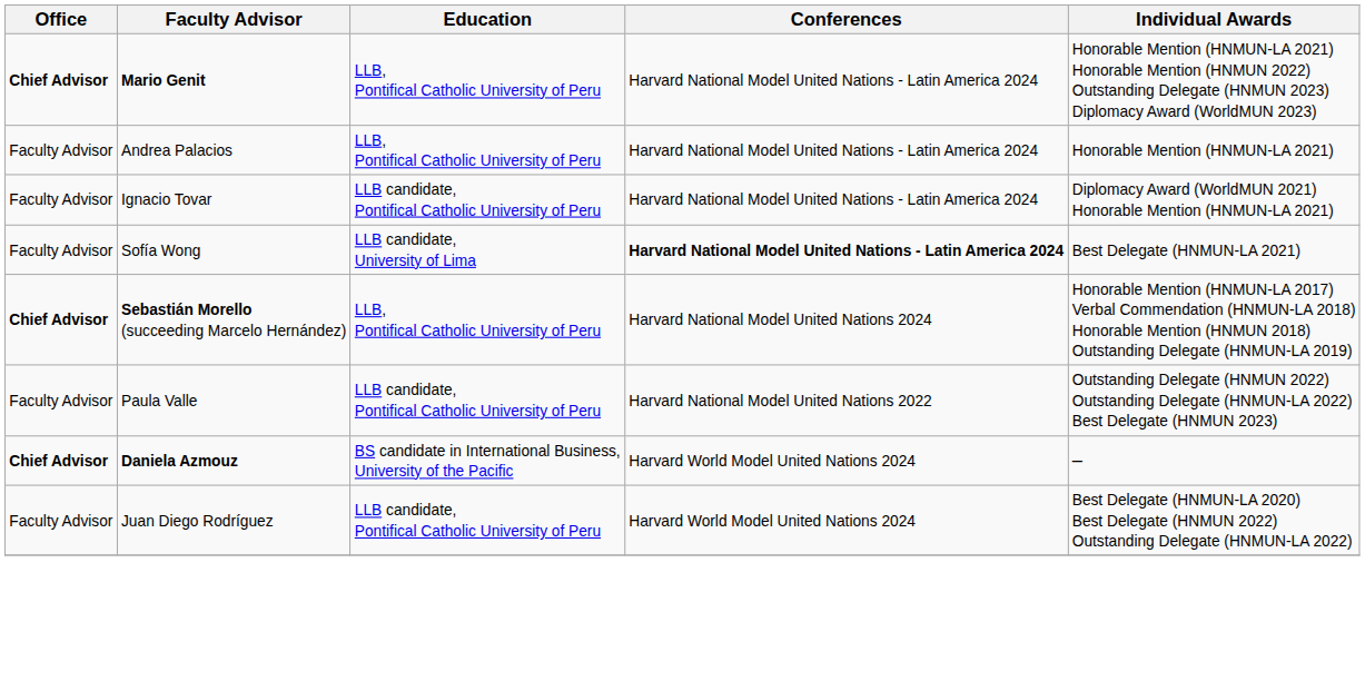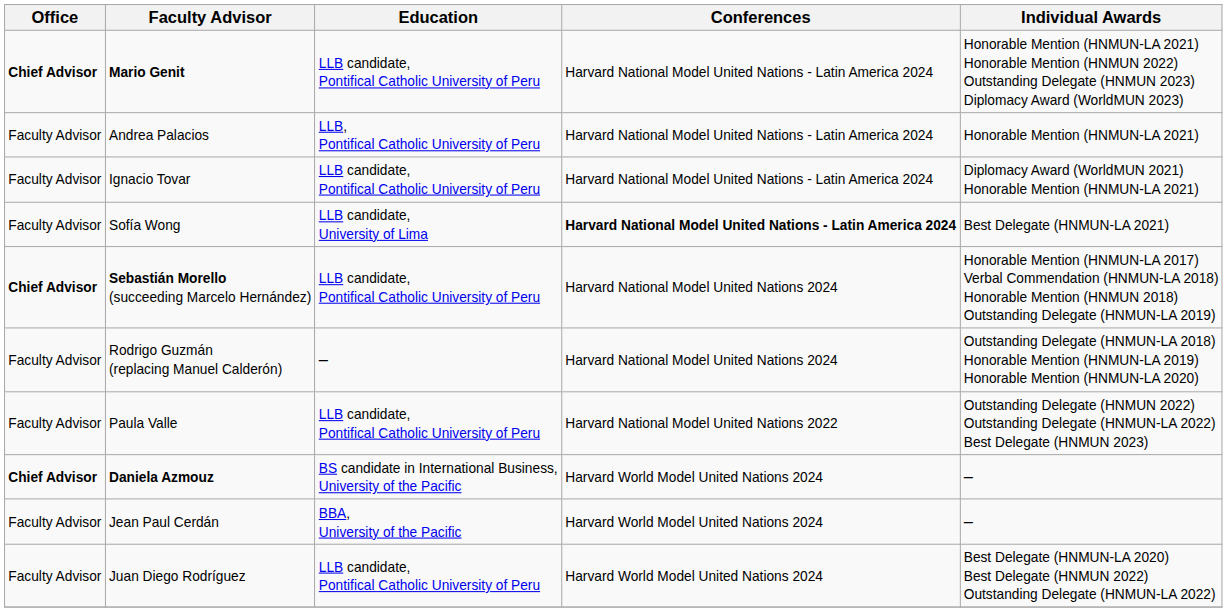Mario Genit | Education: LLB, Pontifical Catholic University of Peru -> LLB candidate, Pontifical Catholic University of Peru
Sebastián Morello (succeeding Marcelo Hernández) | Education: LLB, Pontifical Catholic University of Peru -> LLB candidate, Pontifical Catholic University of Peru
+ row: Faculty Advisor | Rodrigo Guzmán (replacing Manuel Calderón) | – | Harvard National Model United Nations 2024 | Outstanding Delegate (HNMUN-LA 2018) Honorable Mention (HNMUN-LA 2019) Honorable Mention (HNMUN-LA 2020)
+ row: Faculty Advisor | Jean Paul Cerdán | BBA, University of the Pacific | Harvard World Model United Nations 2024 | –
